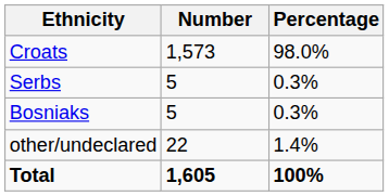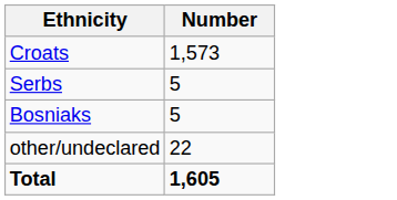- column: Percentage | 98.0% | 0.3% | 0.3% | 1.4% | 100%
